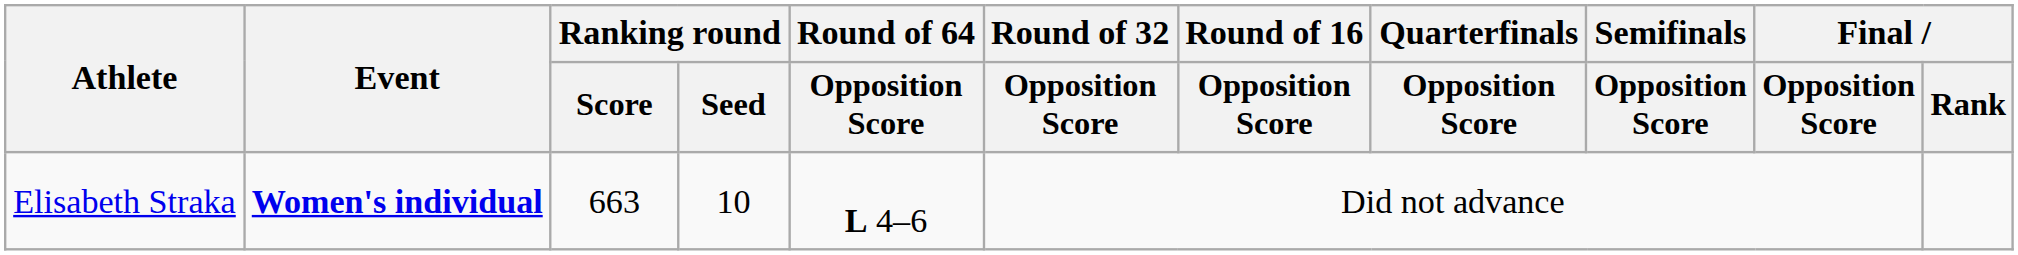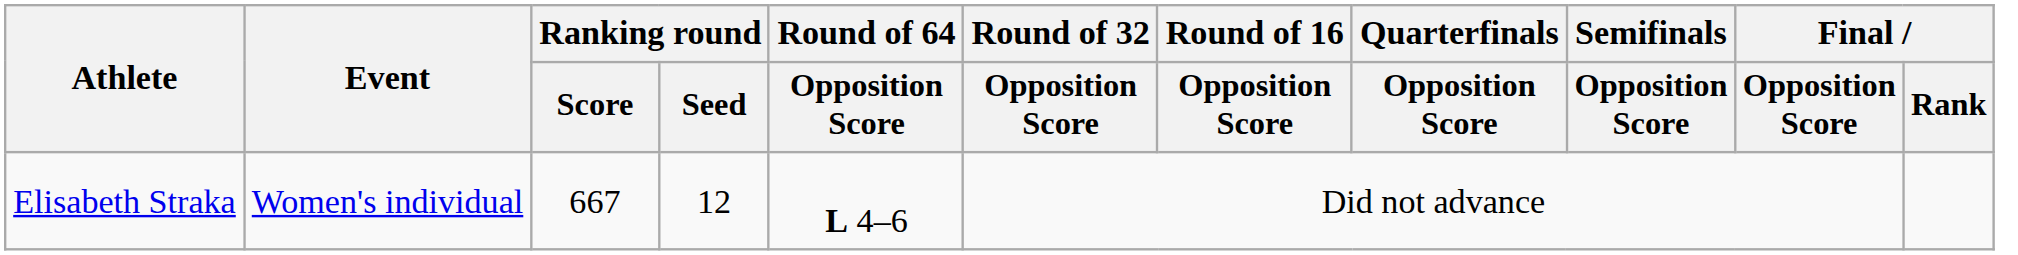Elisabeth Straka | Event: bold -> normal
Elisabeth Straka | Ranking round / Score: 663 -> 667
Elisabeth Straka | Ranking round / Seed: 10 -> 12
